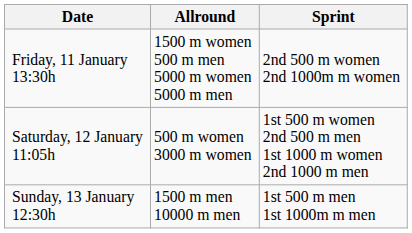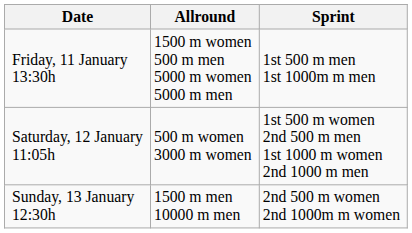Friday, 11 January 13:30h | Sprint: 2nd 500 m women 2nd 1000m m women -> 1st 500 m men 1st 1000m m men
Sunday, 13 January 12:30h | Sprint: 1st 500 m men 1st 1000m m men -> 2nd 500 m women 2nd 1000m m women
